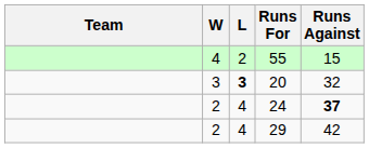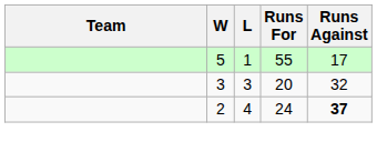55 | W: 4 -> 5
55 | L: 2 -> 1
55 | Runs Against: 15 -> 17
20 | L: bold -> normal
- row: 2 | 4 | 29 | 42
